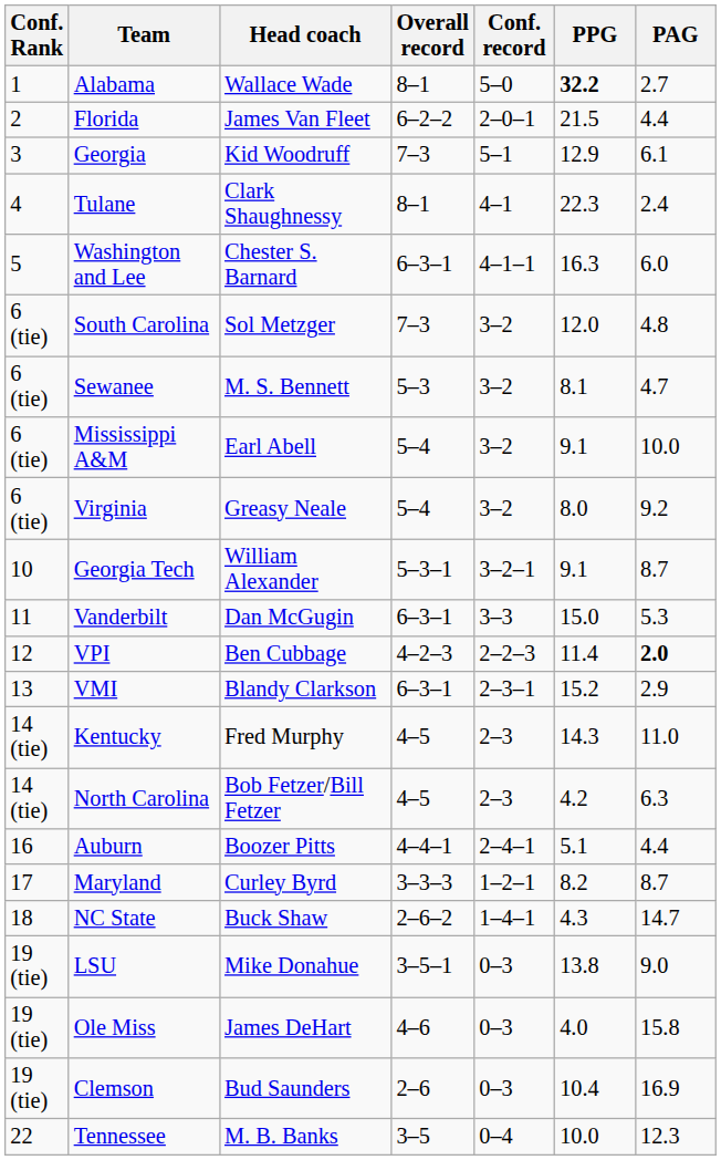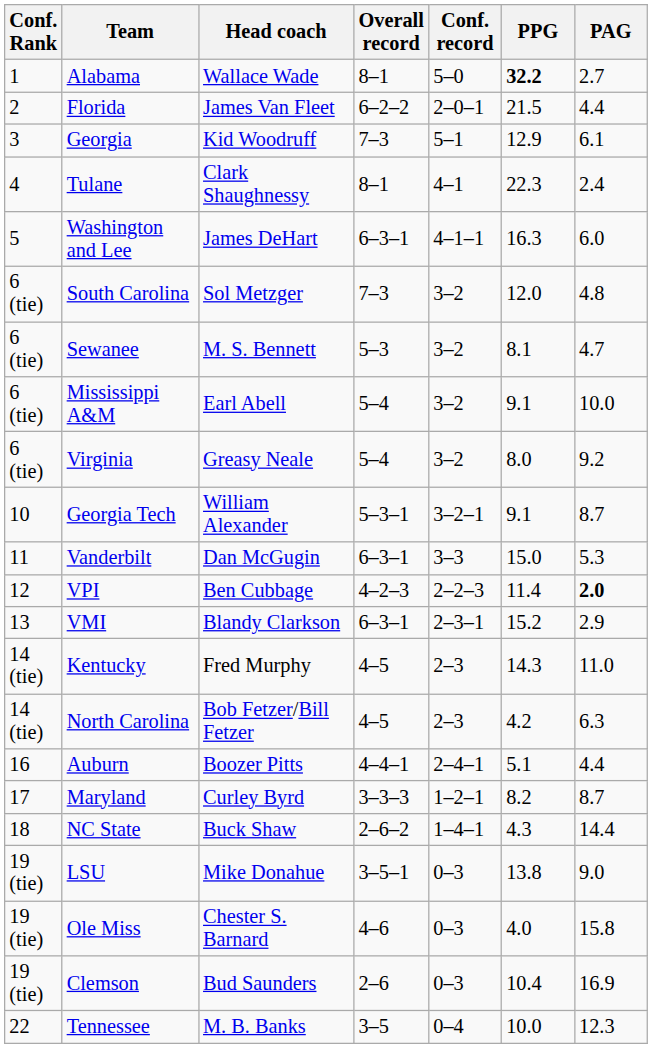Washington and Lee | Head coach: Chester S. Barnard -> James DeHart
NC State | PAG: 14.7 -> 14.4
Ole Miss | Head coach: James DeHart -> Chester S. Barnard
